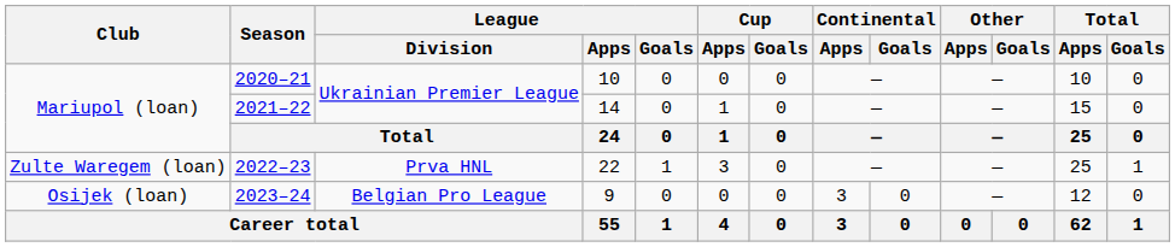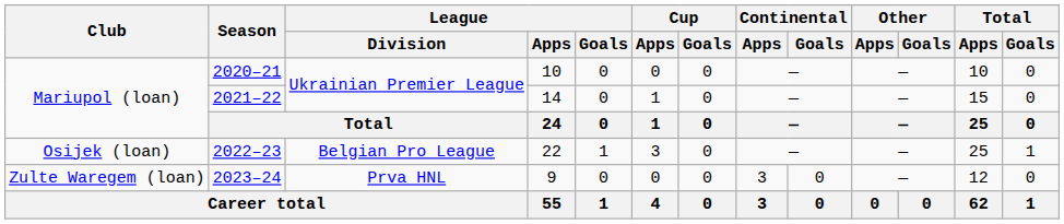2022–23 | Club: Zulte Waregem (loan) -> Osijek (loan)
2022–23 | League / Division: Prva HNL -> Belgian Pro League
2023–24 | Club: Osijek (loan) -> Zulte Waregem (loan)
2023–24 | League / Division: Belgian Pro League -> Prva HNL
